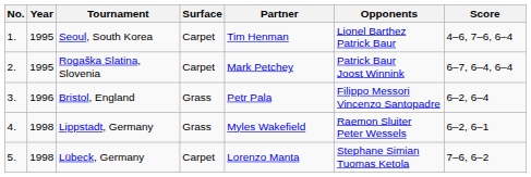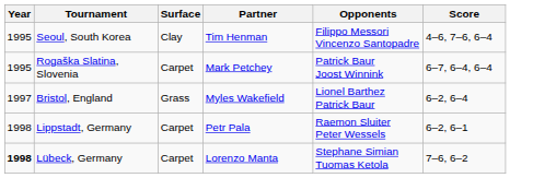- column: No. | 1. | 2. | 3. | 4. | 5.
Seoul, South Korea | Surface: Carpet -> Clay
Seoul, South Korea | Opponents: Lionel Barthez Patrick Baur -> Filippo Messori Vincenzo Santopadre
Bristol, England | Year: 1996 -> 1997
Bristol, England | Partner: Petr Pala -> Myles Wakefield
Bristol, England | Opponents: Filippo Messori Vincenzo Santopadre -> Lionel Barthez Patrick Baur
Lippstadt, Germany | Surface: Grass -> Carpet
Lippstadt, Germany | Partner: Myles Wakefield -> Petr Pala
Lübeck, Germany | Year: normal -> bold
